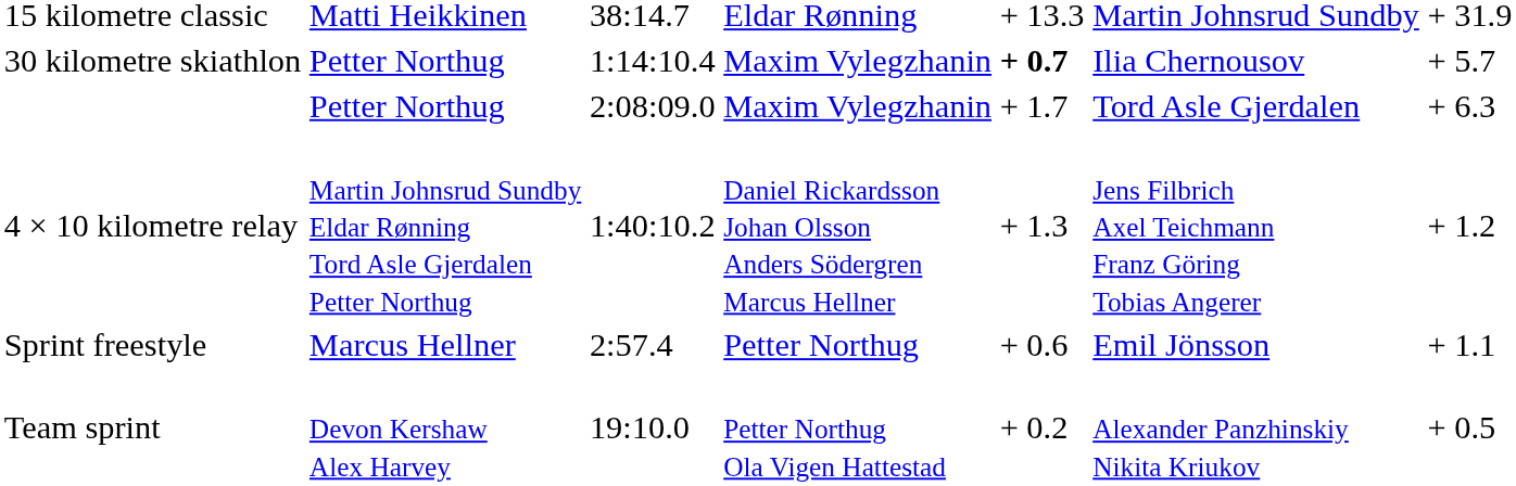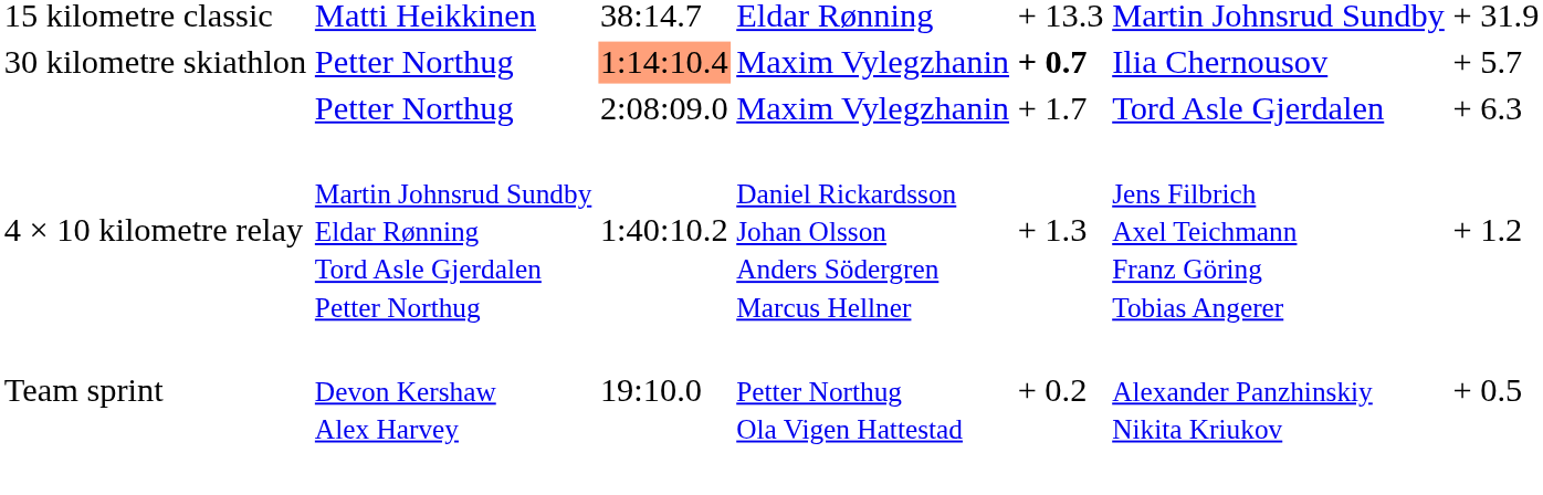30 kilometre skiathlon | column 3: no background -> lightsalmon background
- row: Sprint freestyle | Marcus Hellner | 2:57.4 | Petter Northug | + 0.6 | Emil Jönsson | + 1.1
